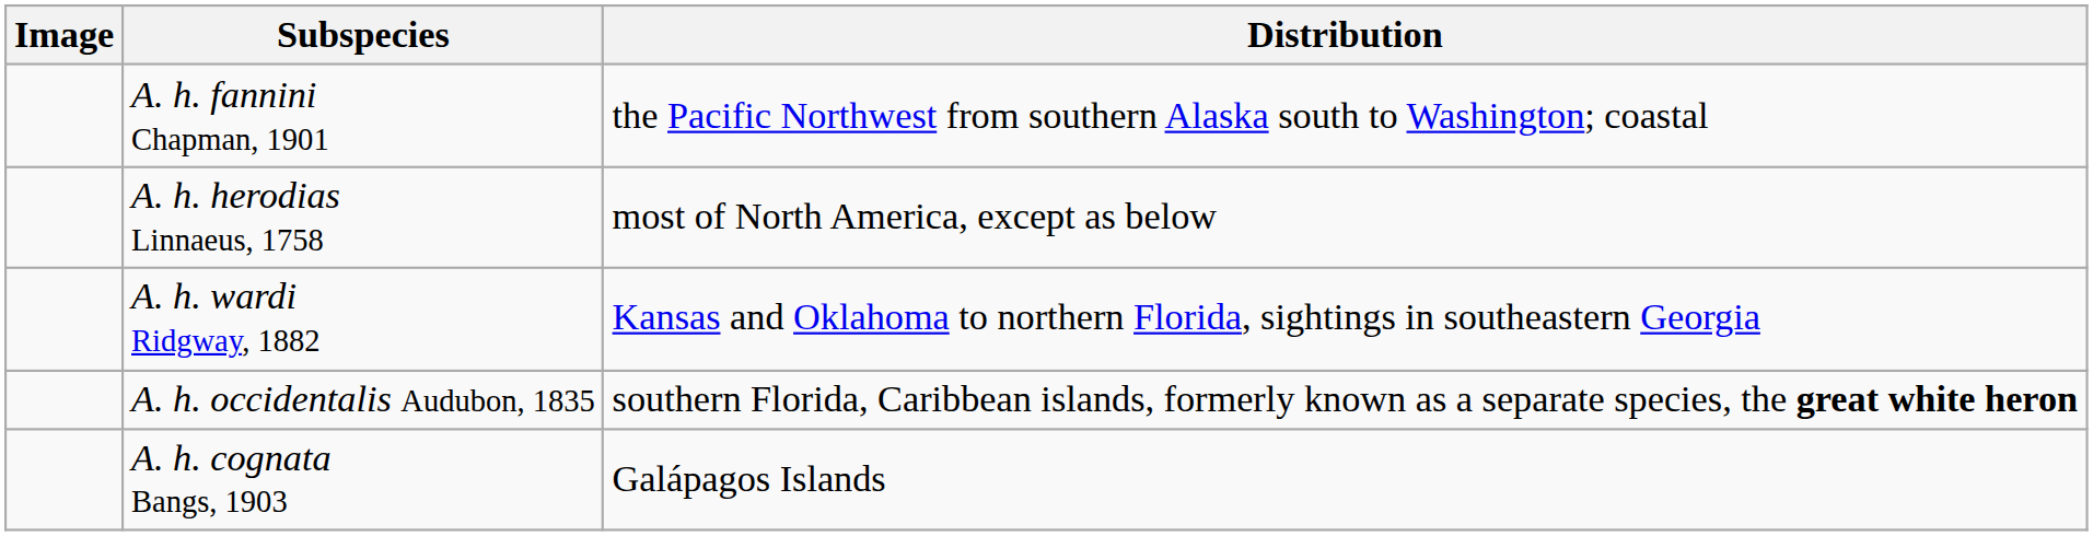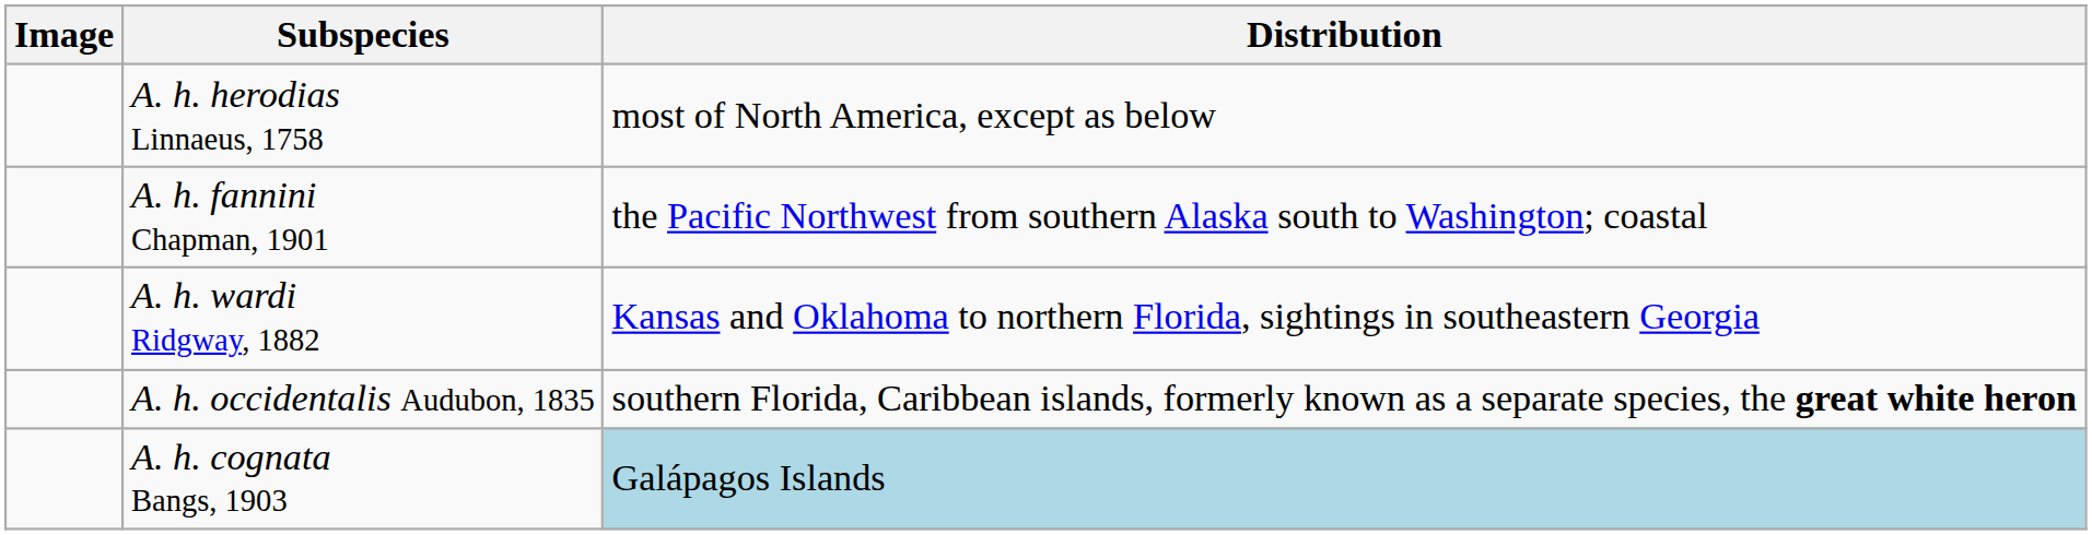rows swapped: A. h. herodias Linnaeus, 1758 <-> A. h. fannini Chapman, 1901
A. h. cognata Bangs, 1903 | Distribution: no background -> lightblue background
